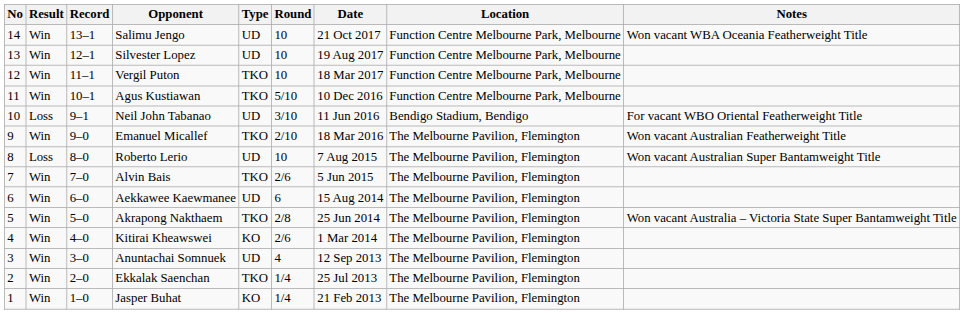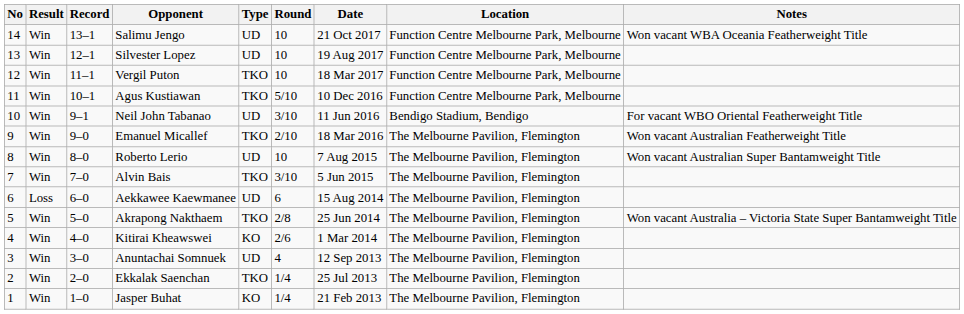Neil John Tabanao | Result: Loss -> Win
Roberto Lerio | Result: Loss -> Win
Alvin Bais | Round: 2/6 -> 3/10
Aekkawee Kaewmanee | Result: Win -> Loss
